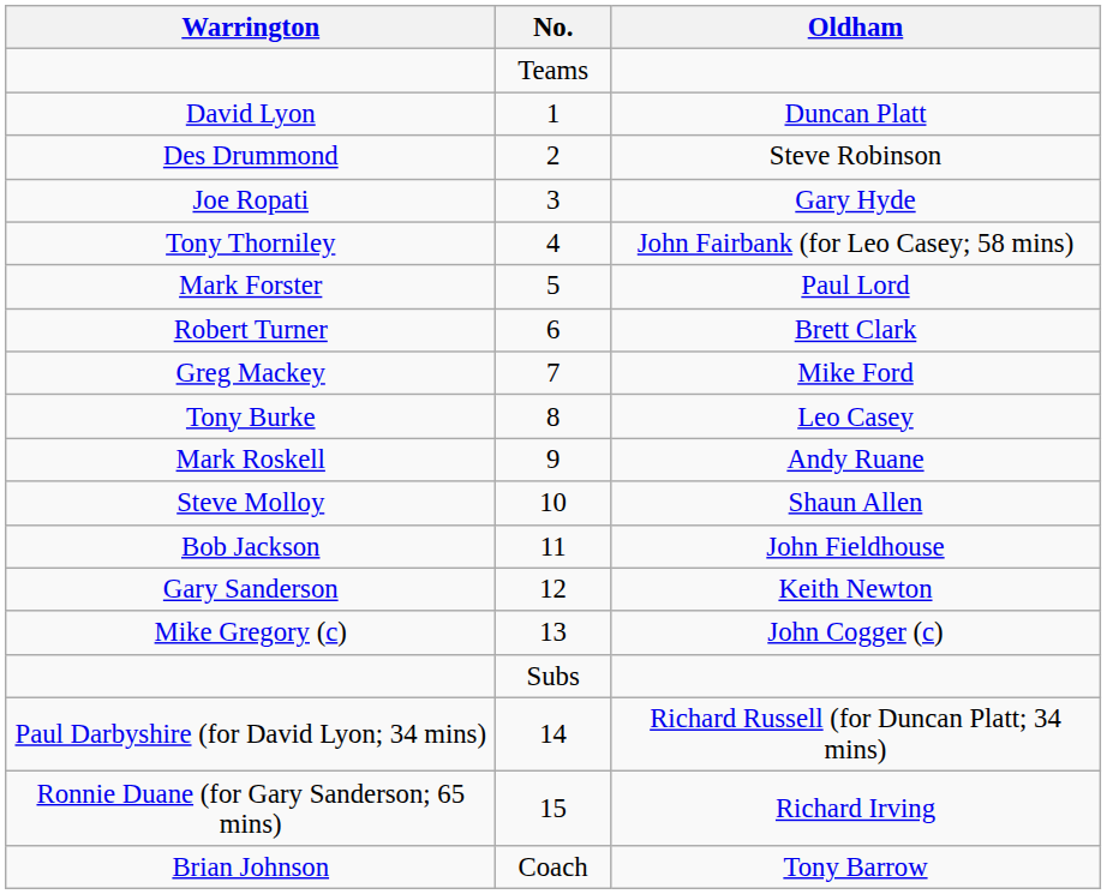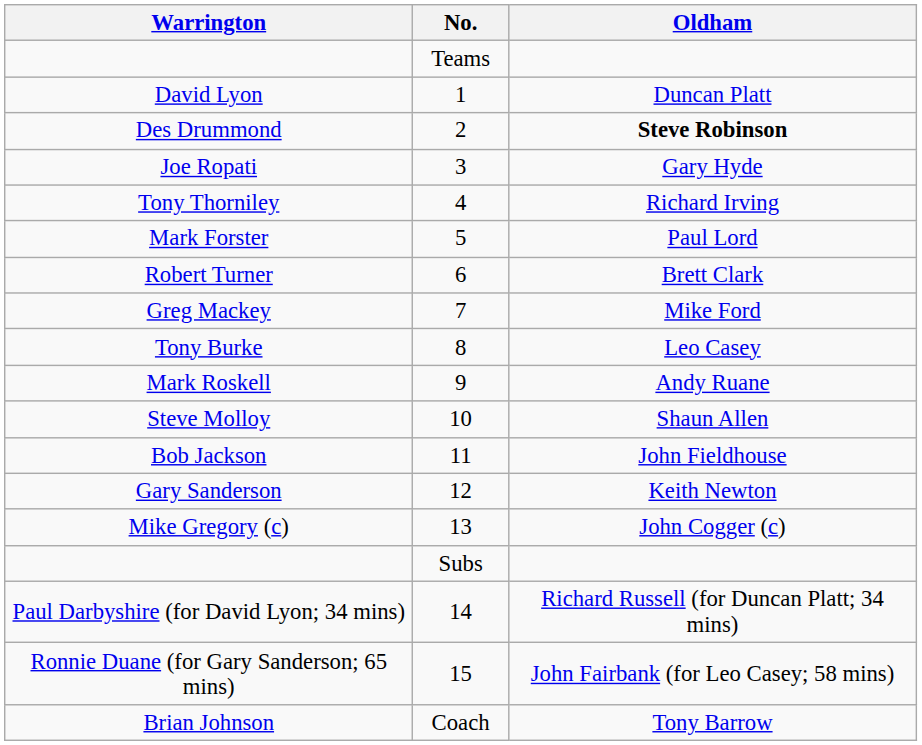Des Drummond | Oldham: normal -> bold
Tony Thorniley | Oldham: John Fairbank (for Leo Casey; 58 mins) -> Richard Irving
Ronnie Duane (for Gary Sanderson; 65 mins) | Oldham: Richard Irving -> John Fairbank (for Leo Casey; 58 mins)
